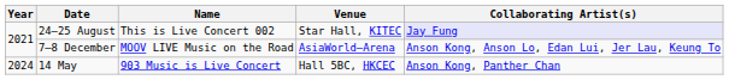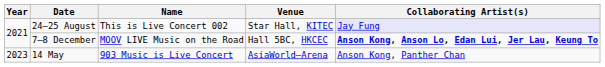7–8 December | Venue: AsiaWorld–Arena -> Hall 5BC, HKCEC
7–8 December | Collaborating Artist(s): normal -> bold
14 May | Year: 2024 -> 2023
14 May | Venue: Hall 5BC, HKCEC -> AsiaWorld–Arena
